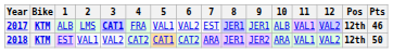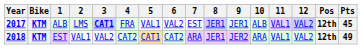2017 | Pts: 46 -> 45
2018 | Pts: 50 -> 49
